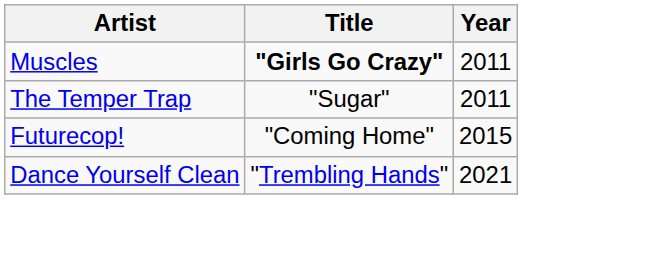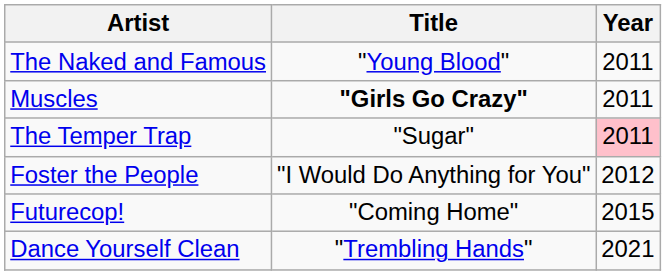+ row: The Naked and Famous | "Young Blood" | 2011
The Temper Trap | Year: no background -> pink background
+ row: Foster the People | "I Would Do Anything for You" | 2012
